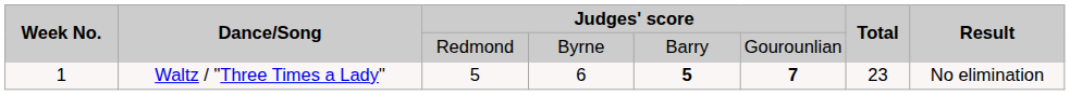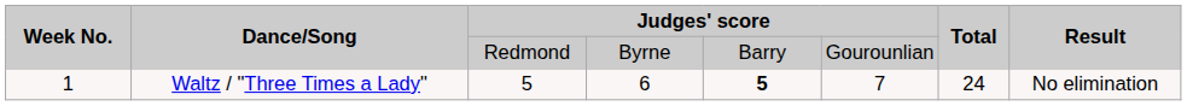1 | column 6: bold -> normal
1 | Total: 23 -> 24
